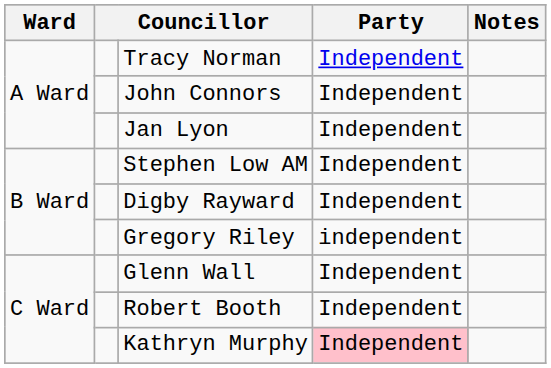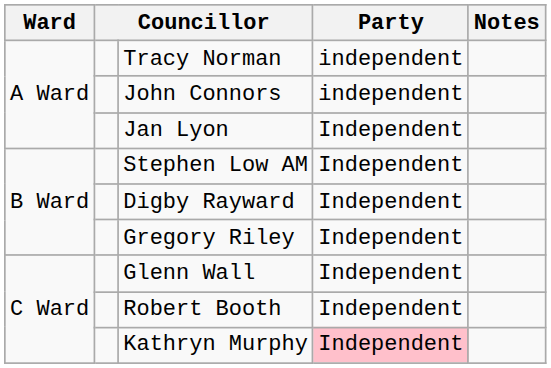Tracy Norman | Party: Independent -> independent
John Connors | Party: Independent -> independent
Gregory Riley | Party: independent -> Independent
